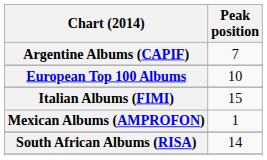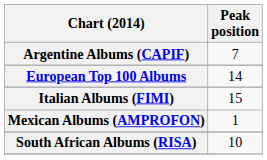European Top 100 Albums | Peak position: 10 -> 14
South African Albums (RISA) | Peak position: 14 -> 10
